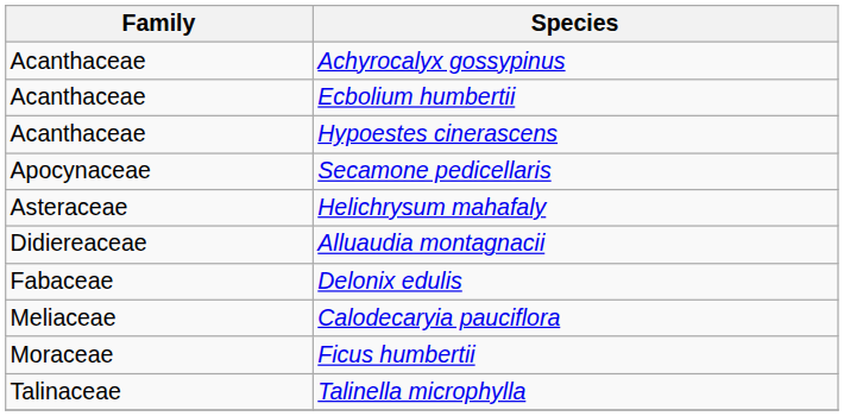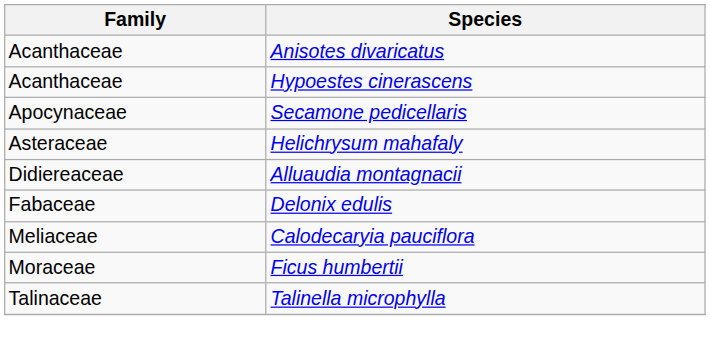- row: Acanthaceae | Achyrocalyx gossypinus
+ row: Acanthaceae | Anisotes divaricatus
- row: Acanthaceae | Ecbolium humbertii
